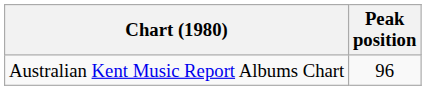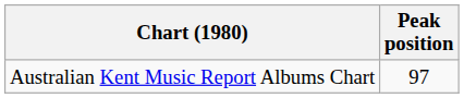Australian Kent Music Report Albums Chart | Peak position: 96 -> 97
